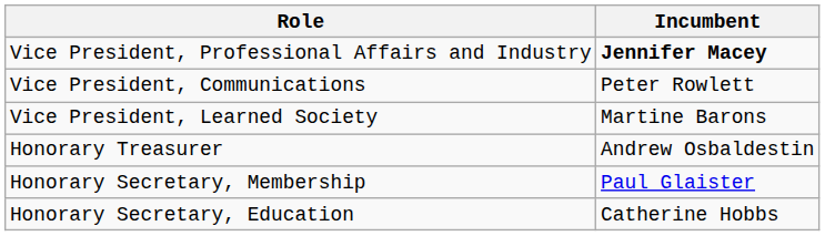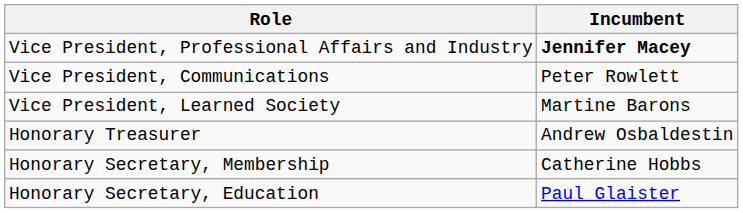Honorary Secretary, Membership | Incumbent: Paul Glaister -> Catherine Hobbs
Honorary Secretary, Education | Incumbent: Catherine Hobbs -> Paul Glaister
